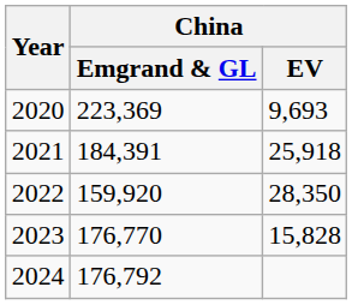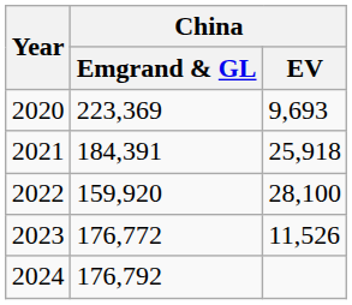2022 | China / EV: 28,350 -> 28,100
2023 | China / Emgrand & GL: 176,770 -> 176,772
2023 | China / EV: 15,828 -> 11,526
